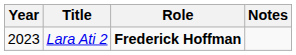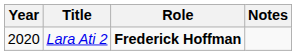Lara Ati 2 | Year: 2023 -> 2020
